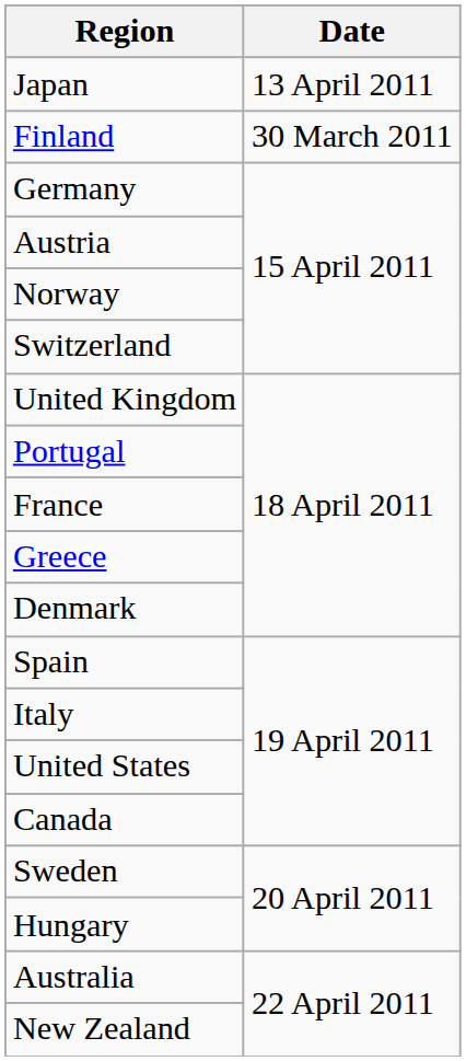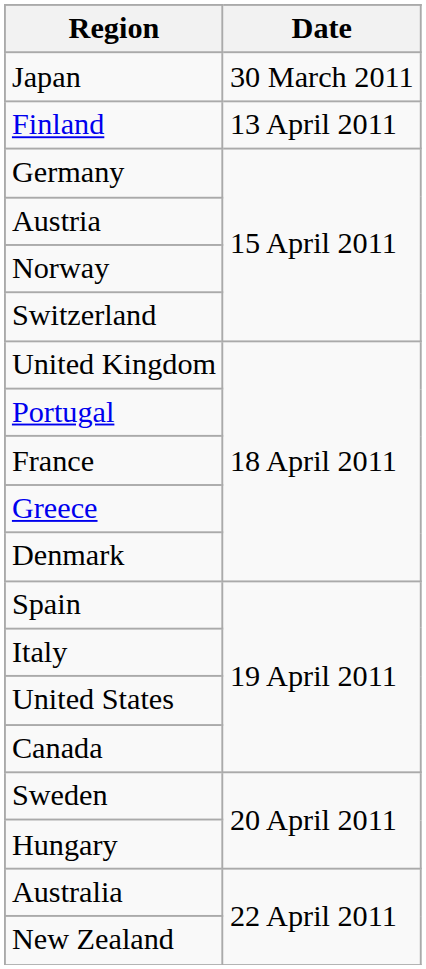Japan | Date: 13 April 2011 -> 30 March 2011
Finland | Date: 30 March 2011 -> 13 April 2011
